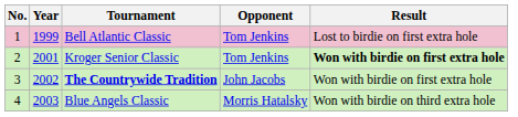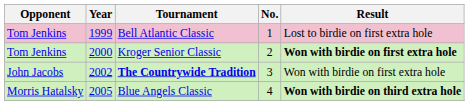columns swapped: No. <-> Opponent
Kroger Senior Classic | Year: 2001 -> 2000
Blue Angels Classic | Year: 2003 -> 2005
Blue Angels Classic | Result: normal -> bold
